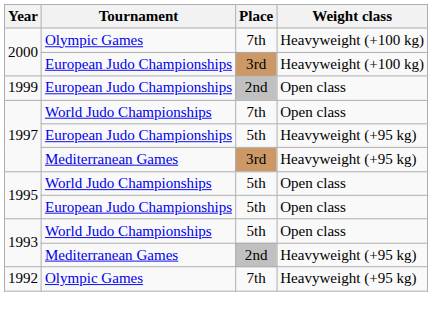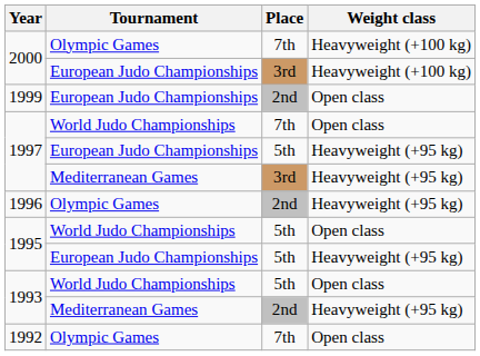+ row: 1996 | Olympic Games | 2nd | Heavyweight (+95 kg)
1995 / European Judo Championships | Weight class: Open class -> Heavyweight (+95 kg)
1992 | Weight class: Heavyweight (+95 kg) -> Open class
